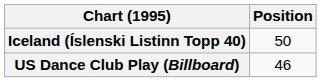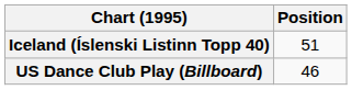Iceland (Íslenski Listinn Topp 40) | Position: 50 -> 51
